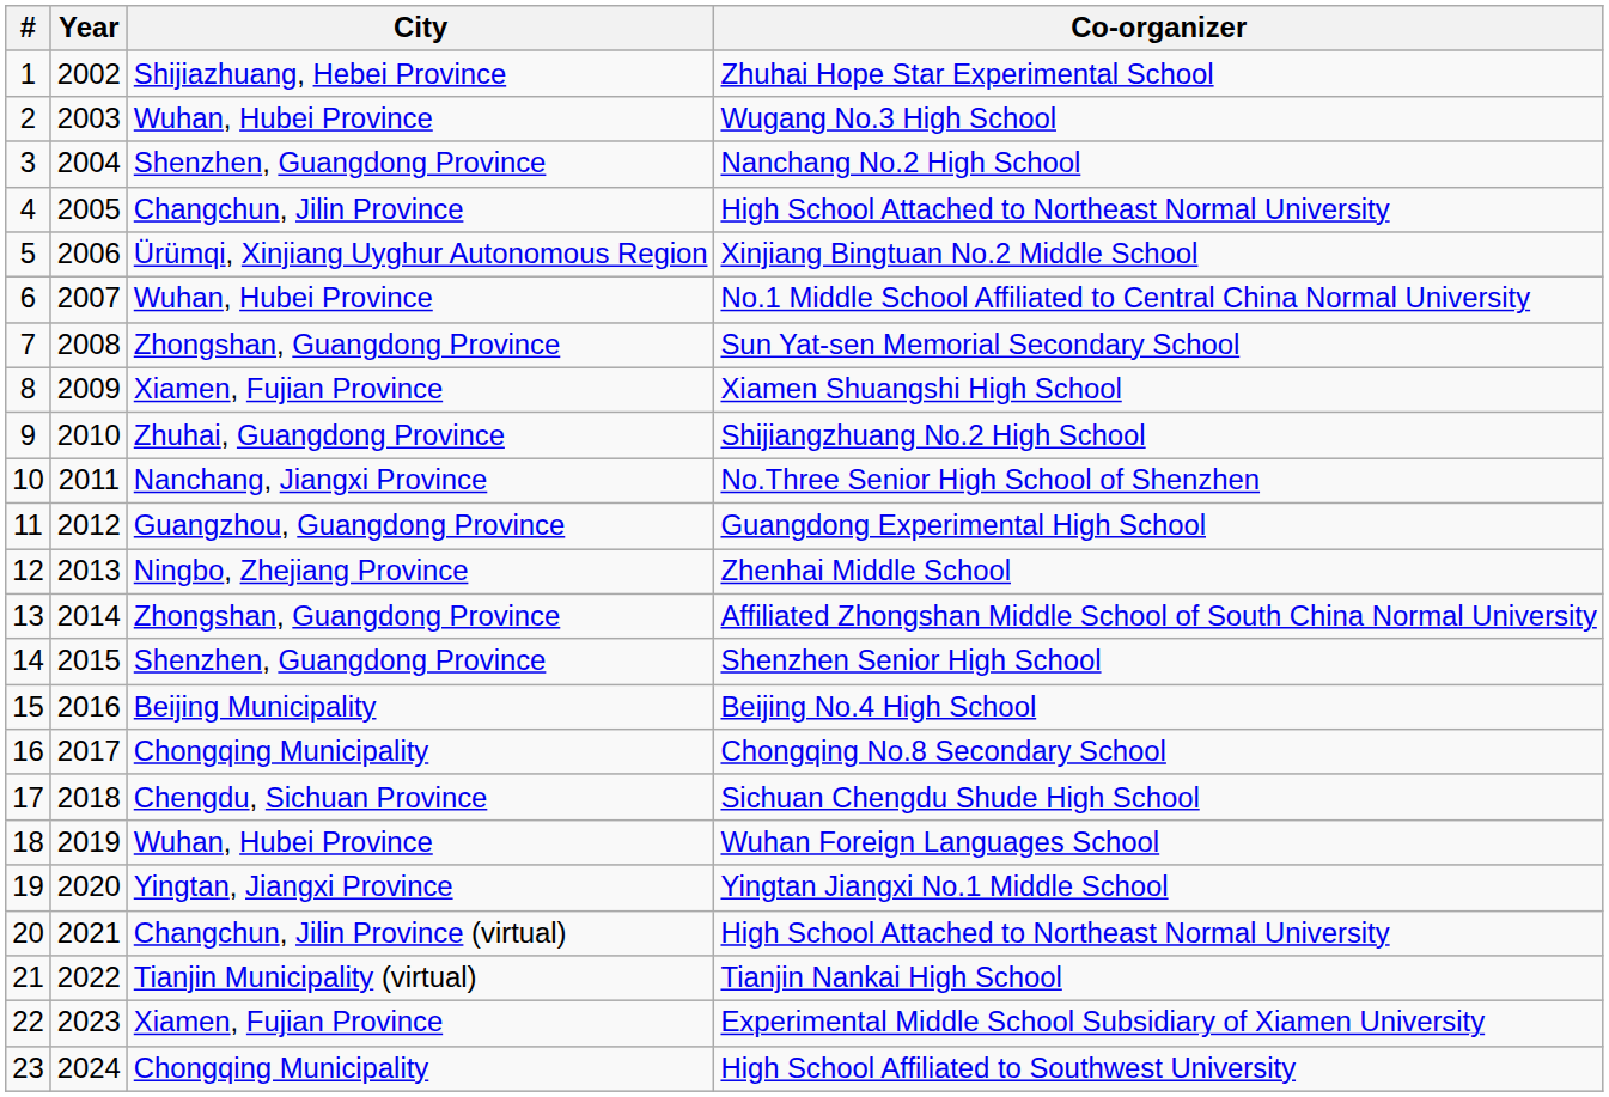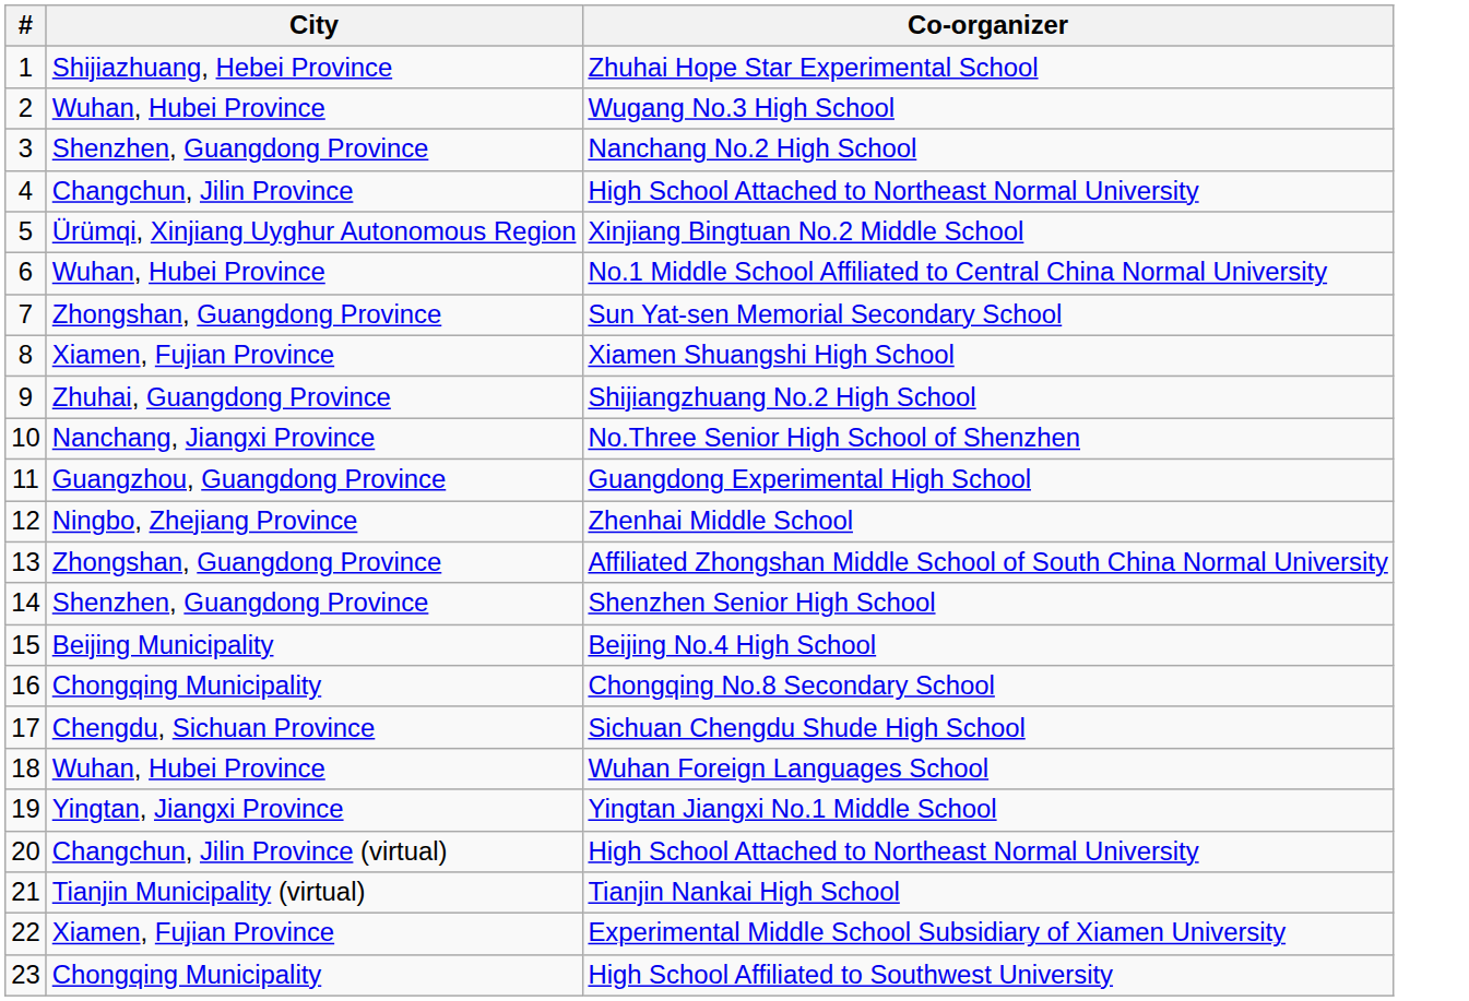- column: Year | 2002 | 2003 | 2004 | 2005 | 2006 | 2007 | 2008 | 2009 | 2010 | 2011 | 2012 | 2013 | 2014 | 2015 | 2016 | 2017 | 2018 | 2019 | 2020 | 2021 | 2022 | 2023 | 2024
